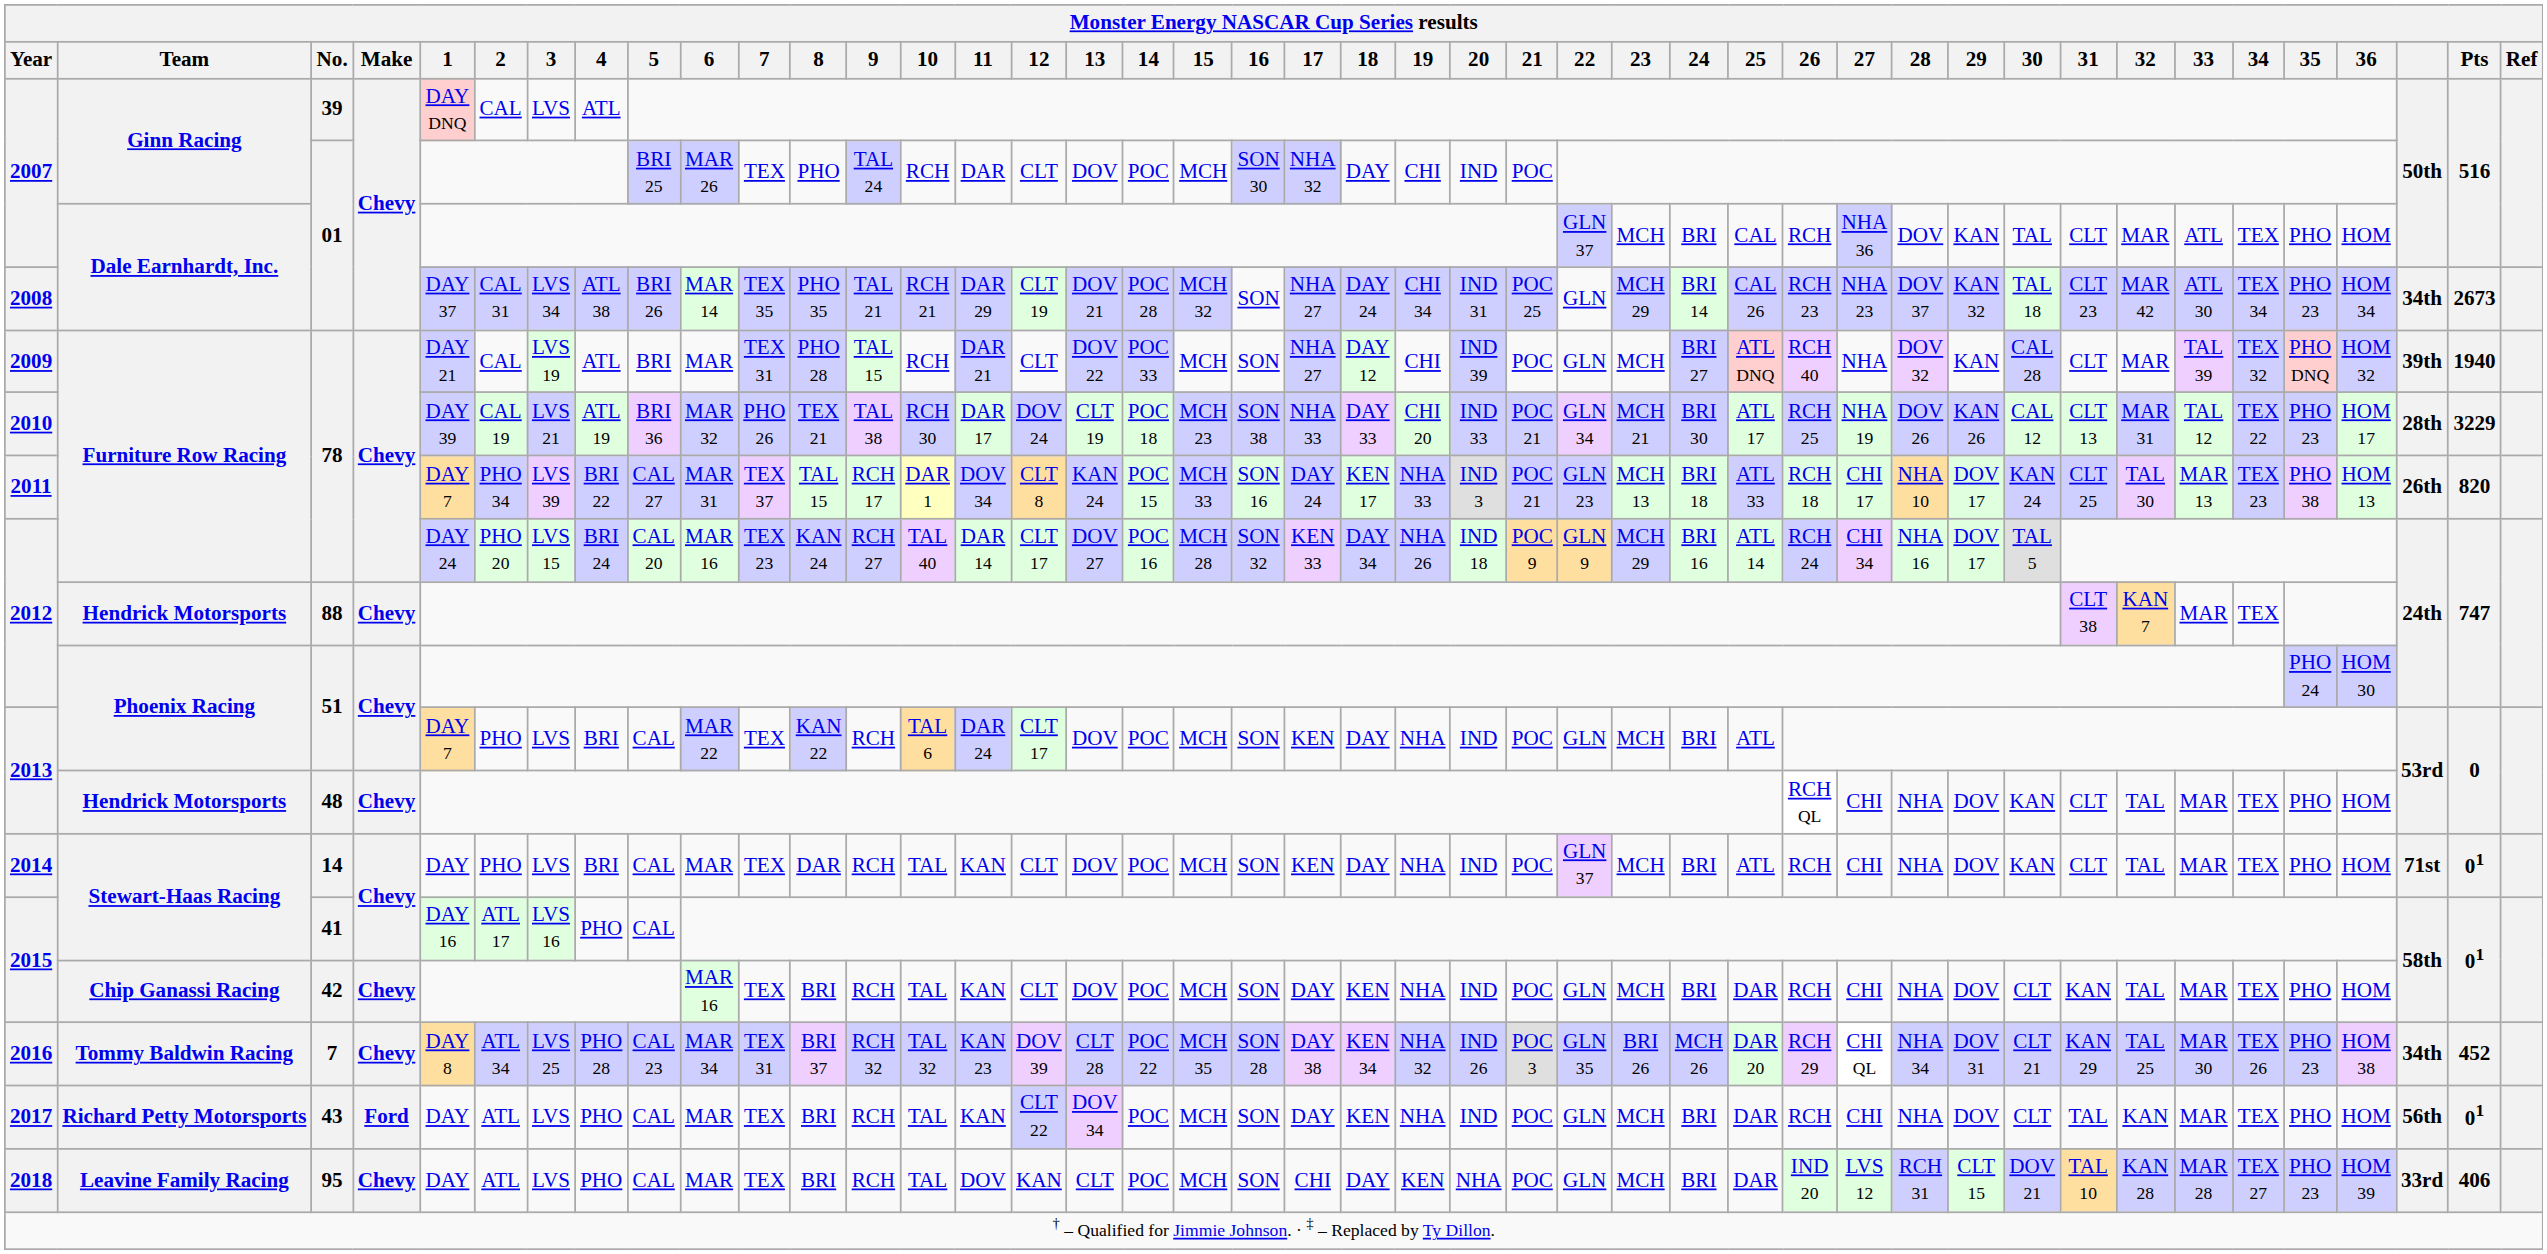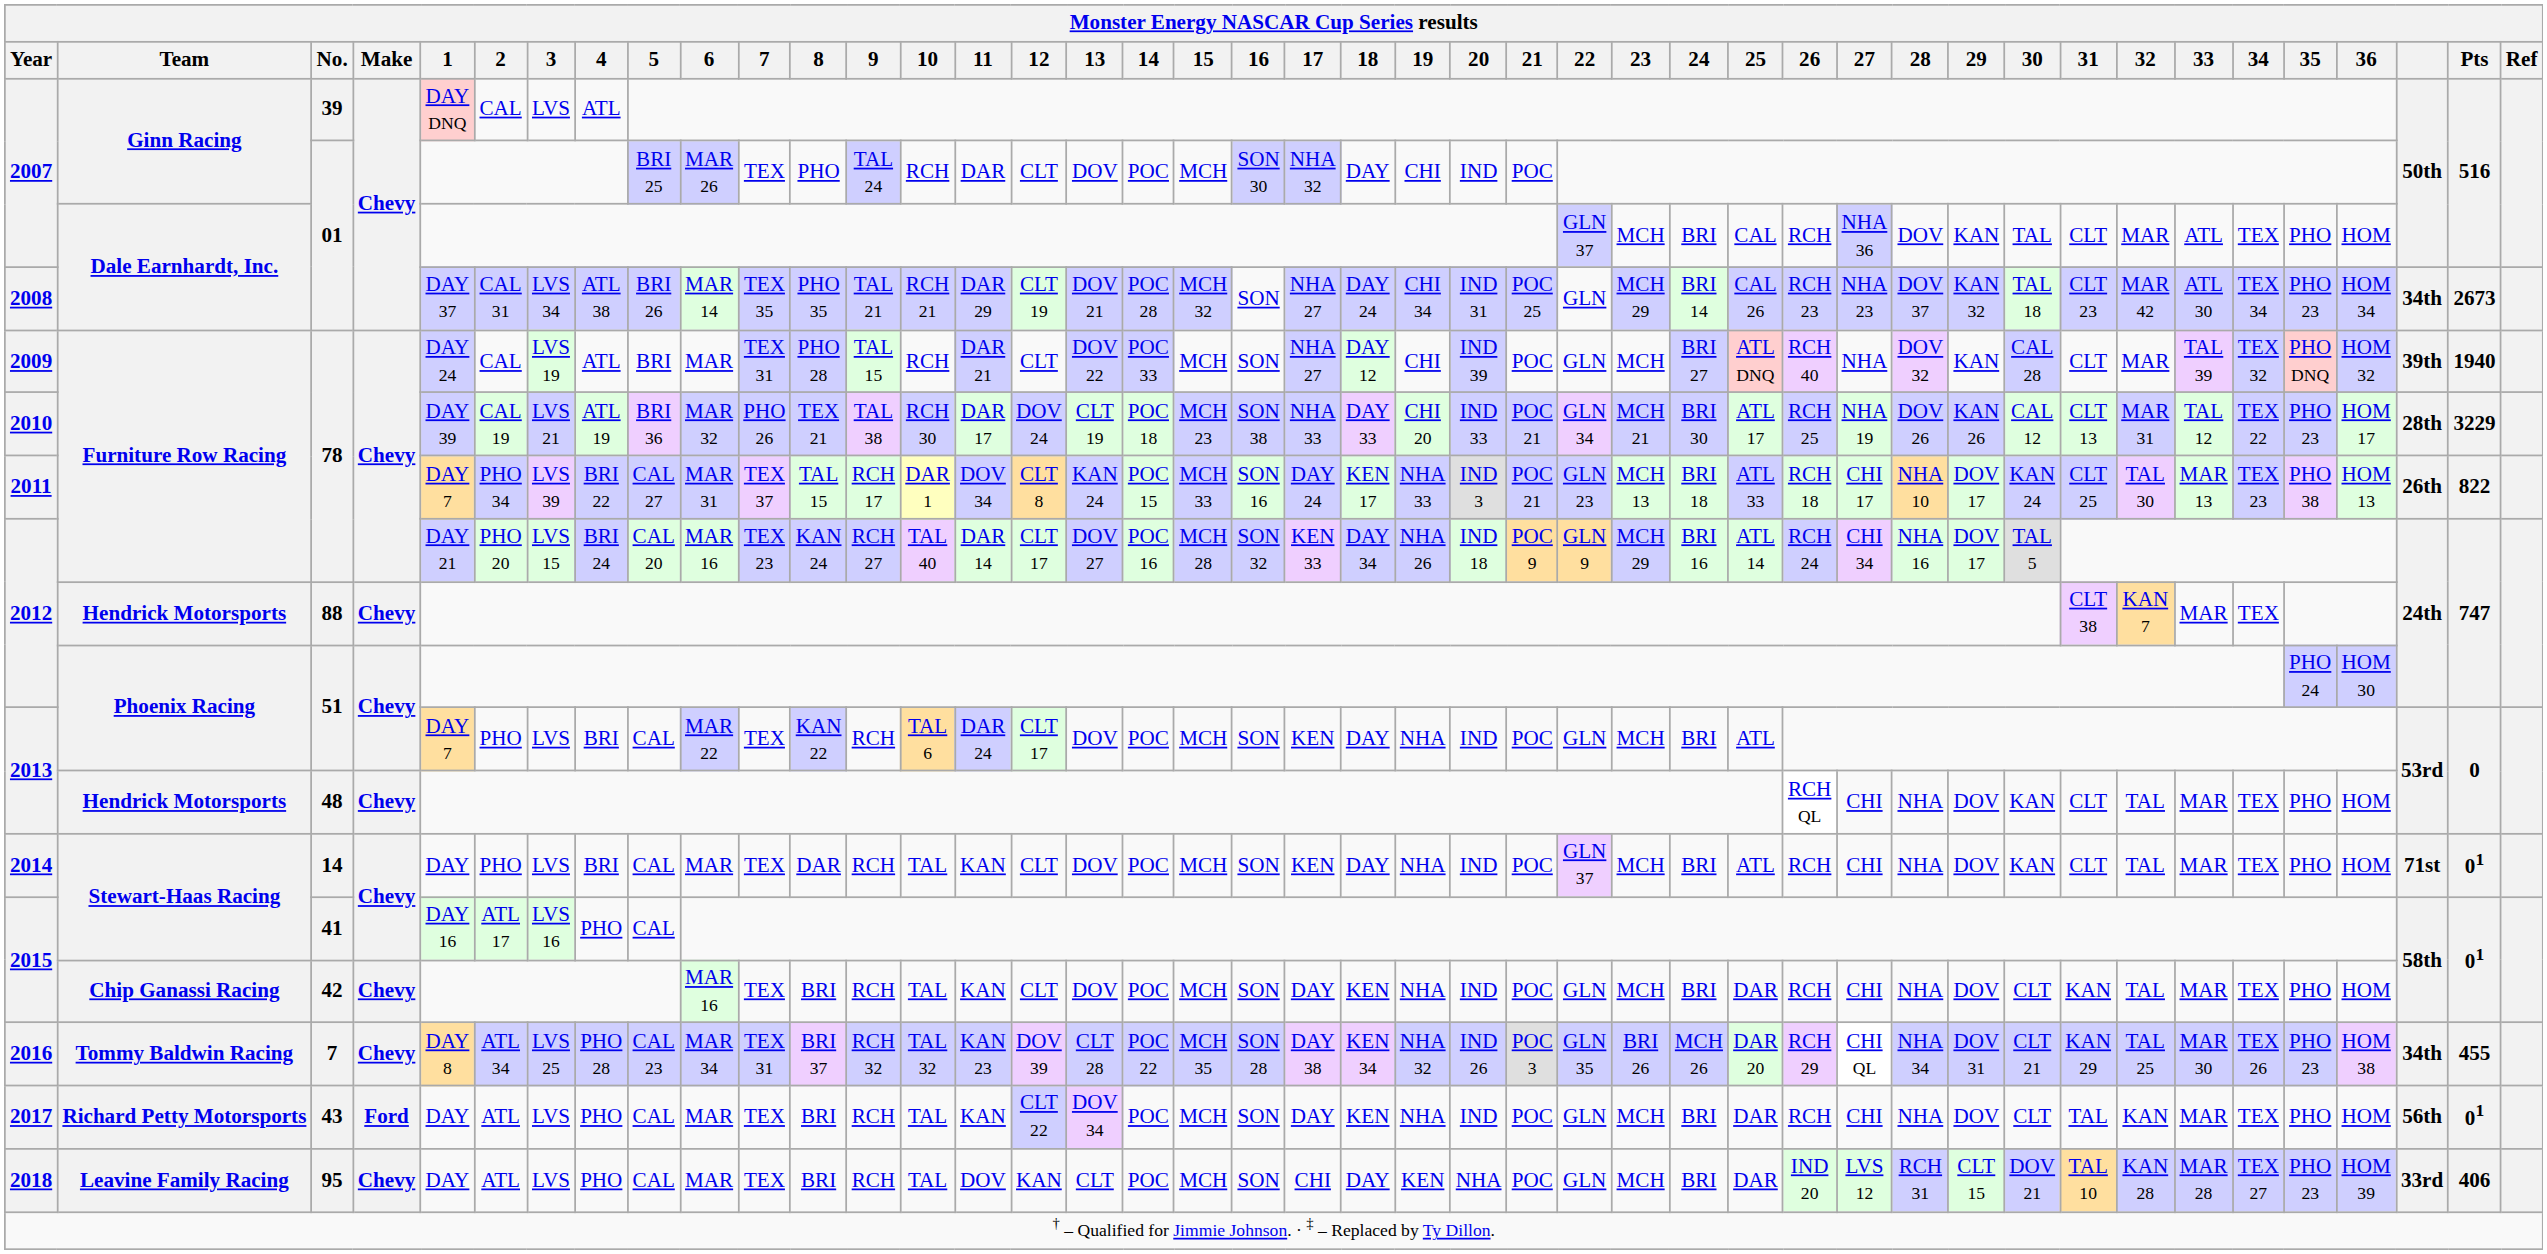2009 | 1: DAY 21 -> DAY 24
2011 | Pts: 820 -> 822
2012 / 78 | 1: DAY 24 -> DAY 21
2016 | Pts: 452 -> 455
